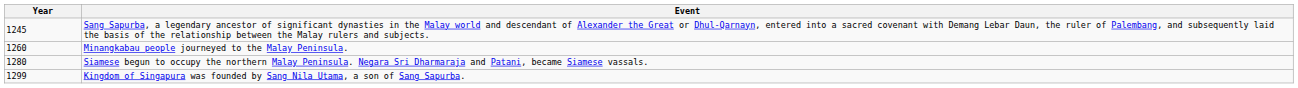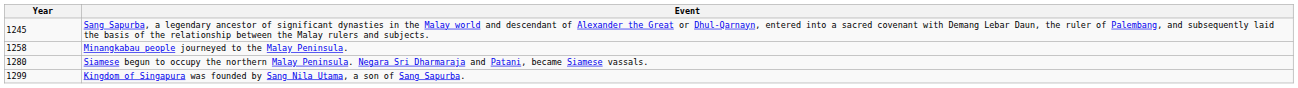Minangkabau people journeyed to the Malay Peninsula. | Year: 1260 -> 1258
